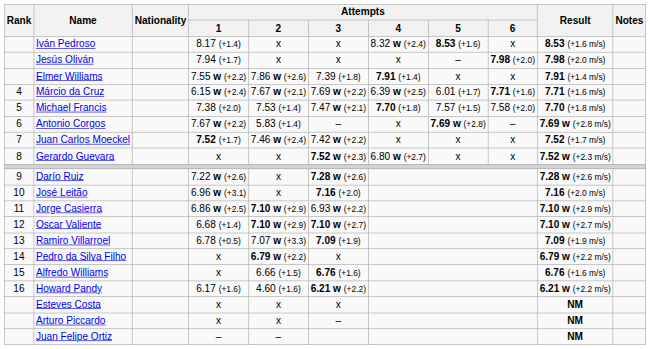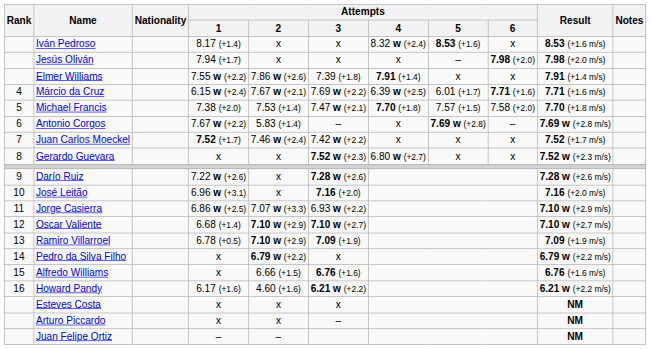Jorge Casierra | Attempts / 2: 7.10 w (+2.9) -> 7.07 w (+3.3)
Ramiro Villarroel | Attempts / 2: 7.07 w (+3.3) -> 7.10 w (+2.9)
